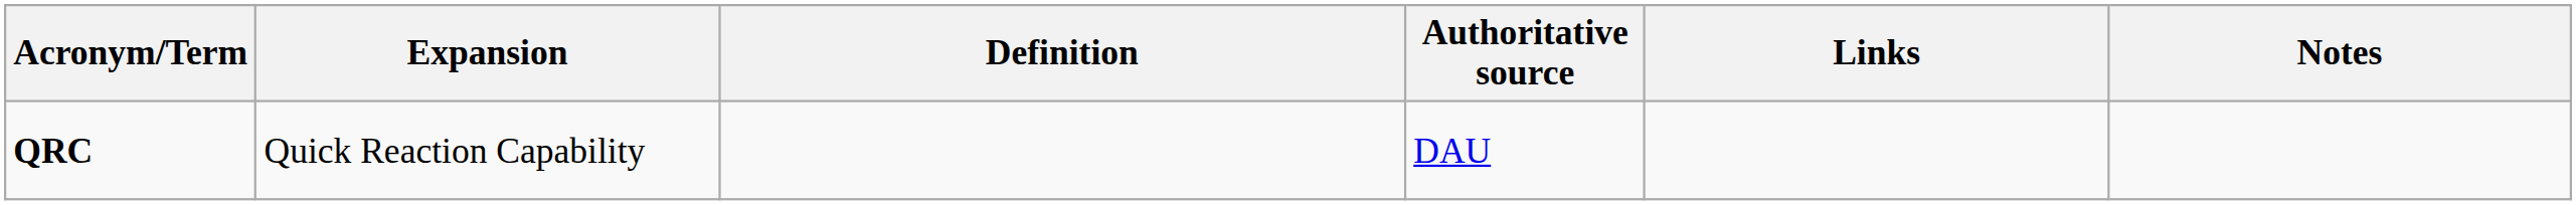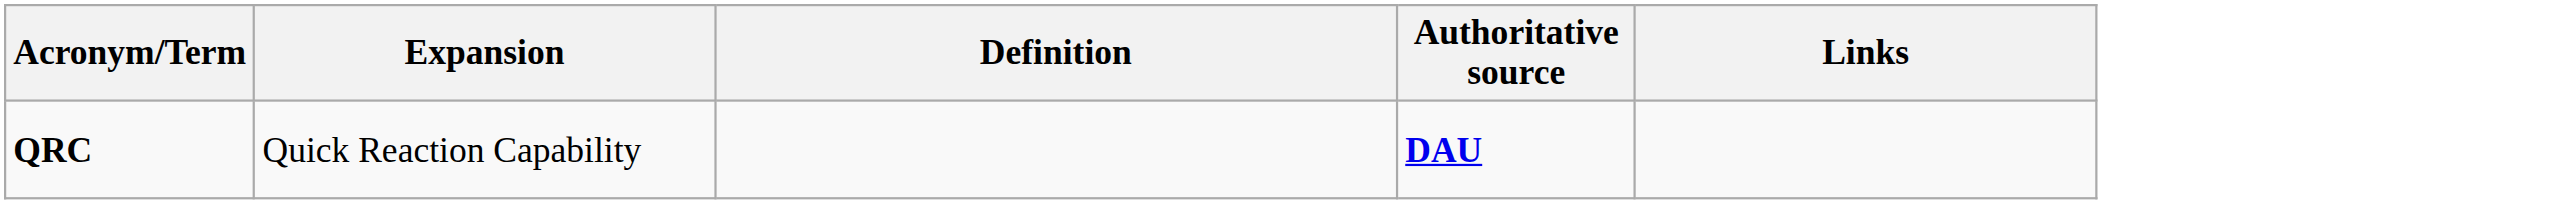- column: Notes
QRC | Authoritative source: normal -> bold
